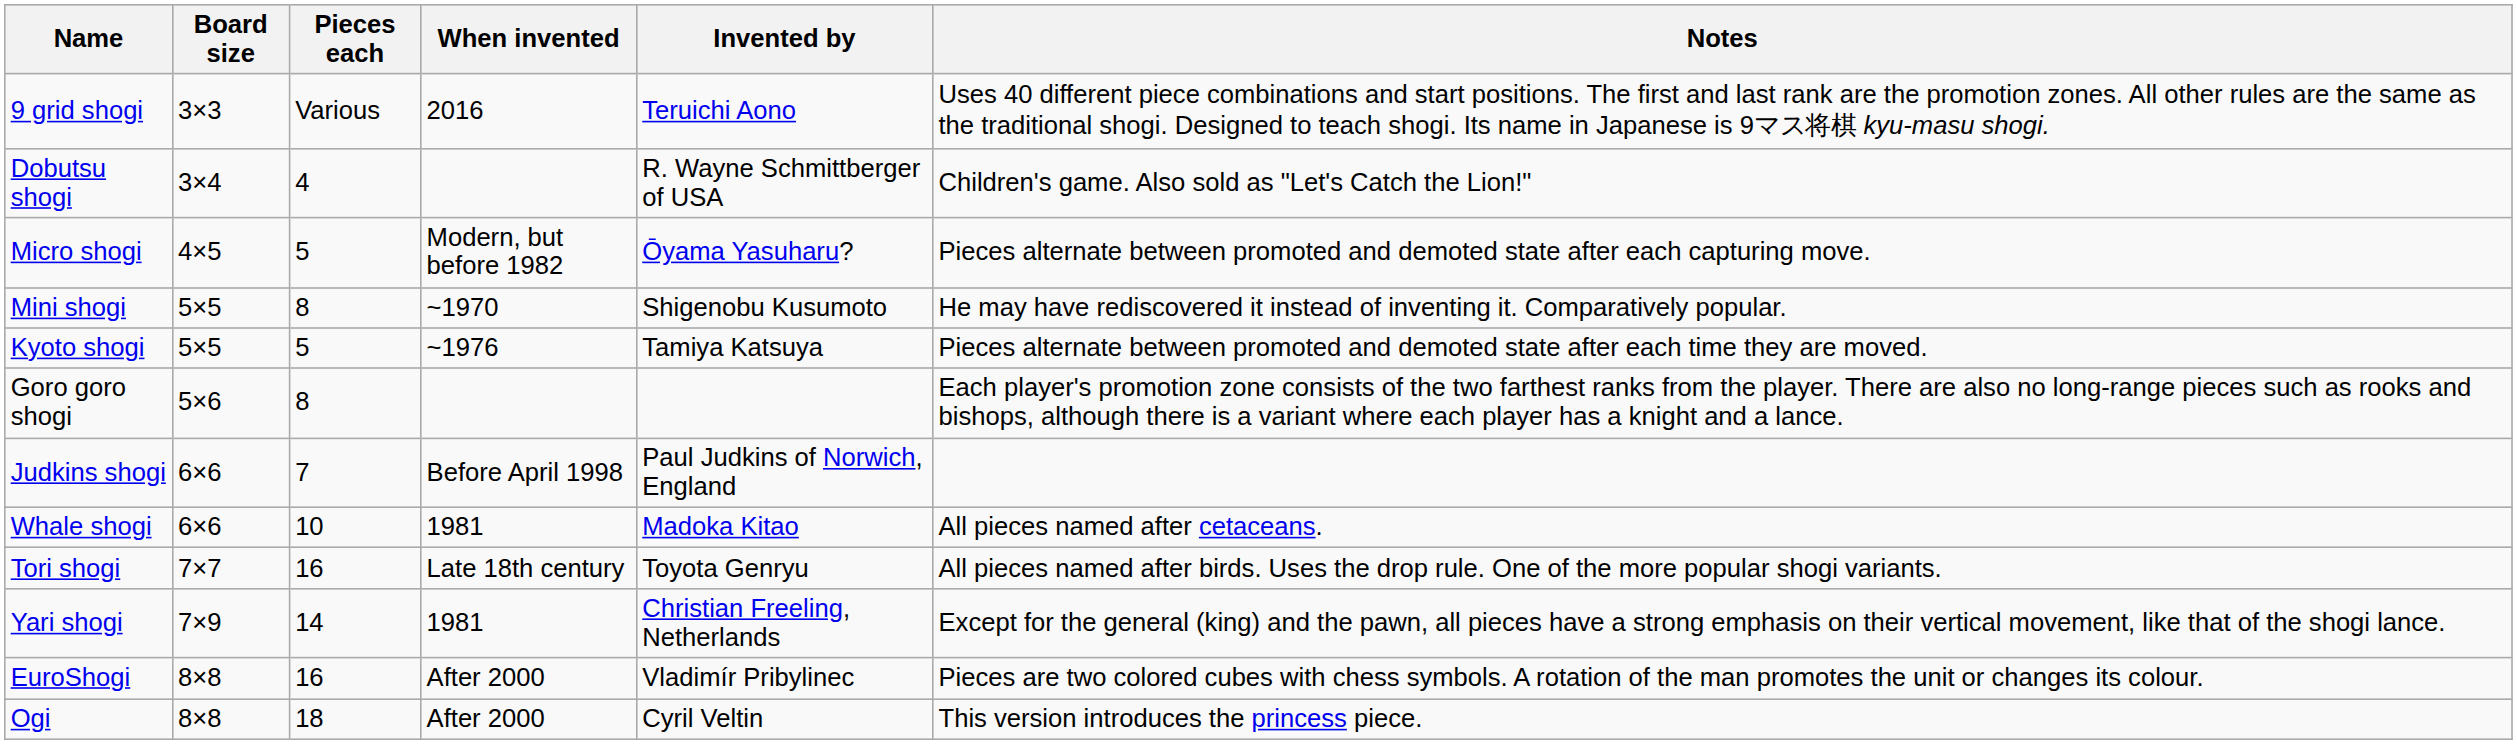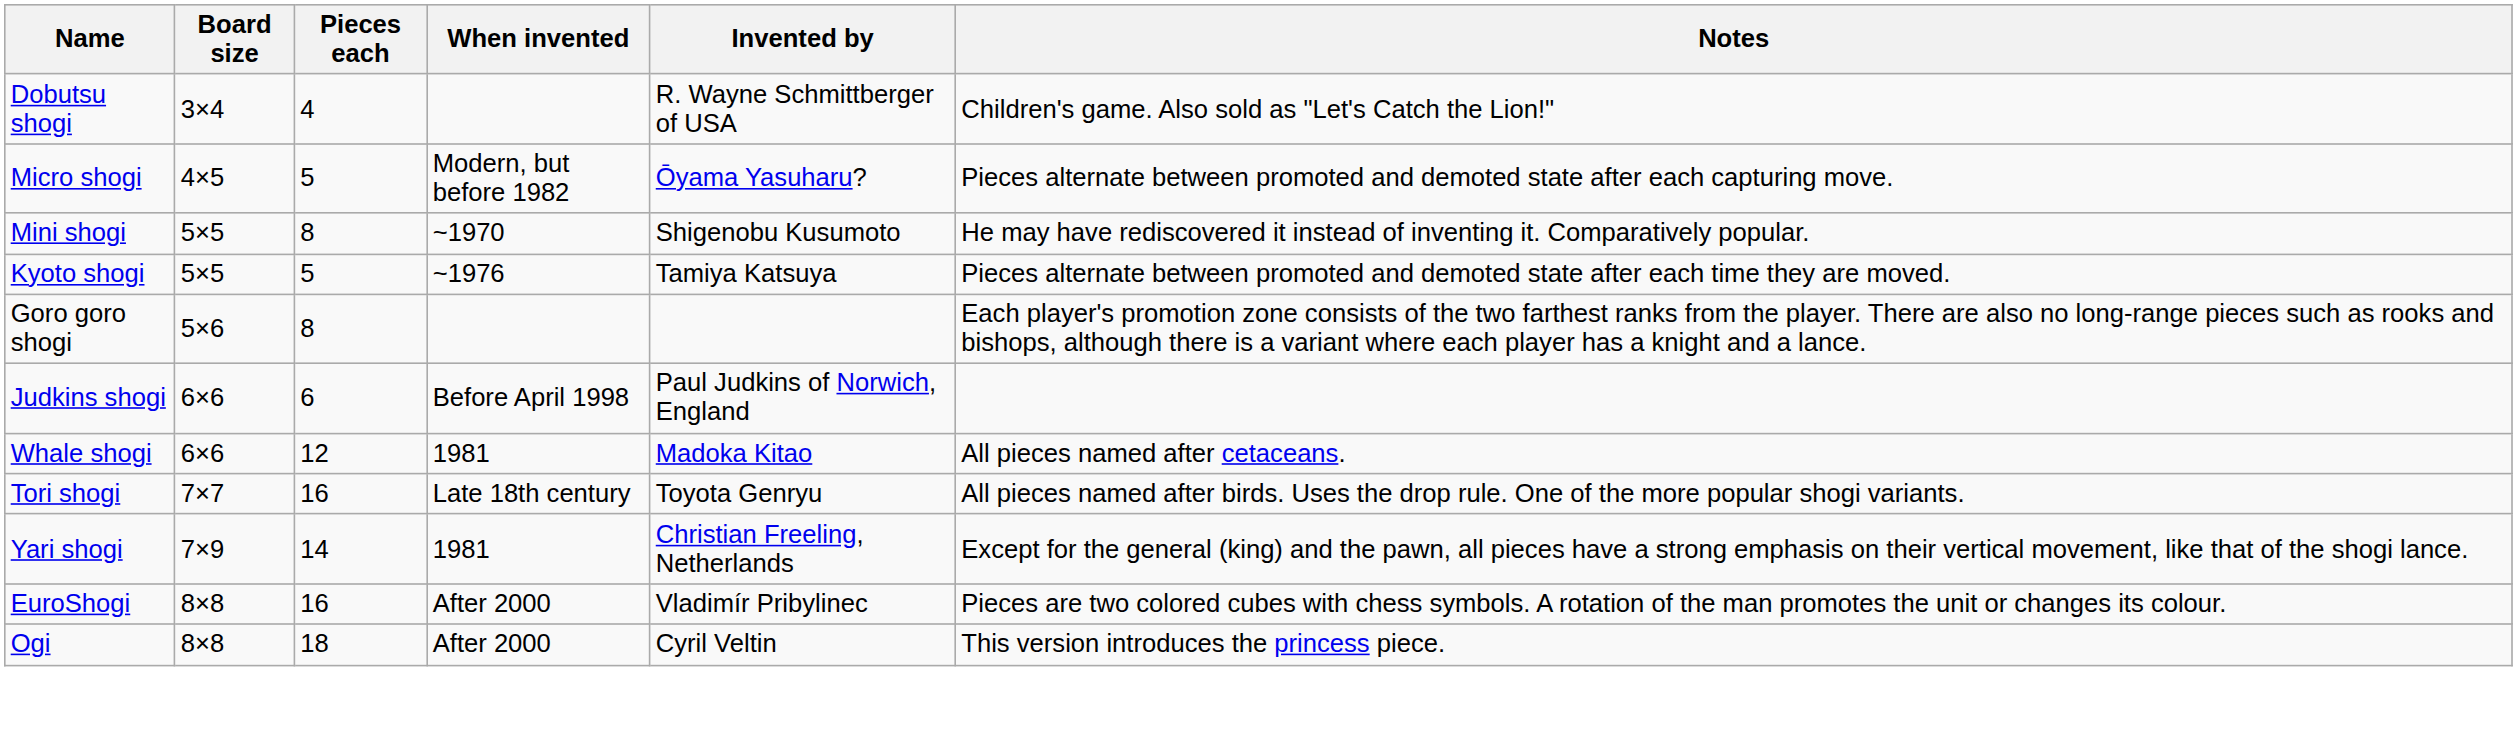- row: 9 grid shogi | 3×3 | Various | 2016 | Teruichi Aono | Uses 40 different piece combinations and start positions. The first and last rank are the promotion zones. All other rules are the same as the traditional shogi. Designed to teach shogi. Its name in Japanese is 9マス将棋 kyu-masu shogi.
Judkins shogi | Pieces each: 7 -> 6
Whale shogi | Pieces each: 10 -> 12
